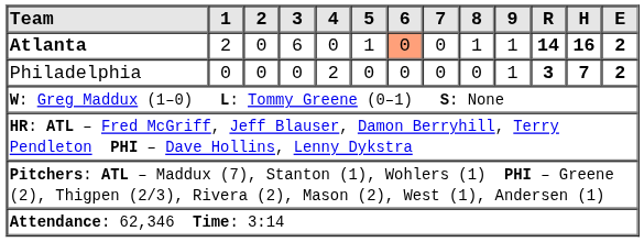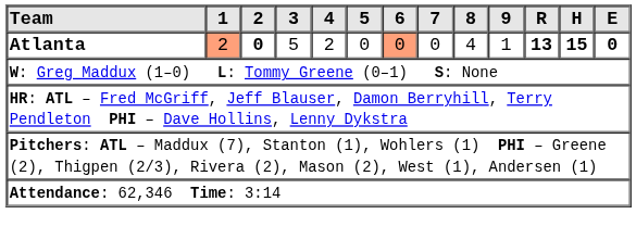Atlanta | 1: no background -> lightsalmon background
Atlanta | 2: normal -> bold
Atlanta | 3: 6 -> 5
Atlanta | 4: 0 -> 2
Atlanta | 5: 1 -> 0
Atlanta | 8: 1 -> 4
Atlanta | R: 14 -> 13
Atlanta | H: 16 -> 15
Atlanta | E: 2 -> 0
- row: Philadelphia | 0 | 0 | 0 | 2 | 0 | 0 | 0 | 0 | 1 | 3 | 7 | 2
